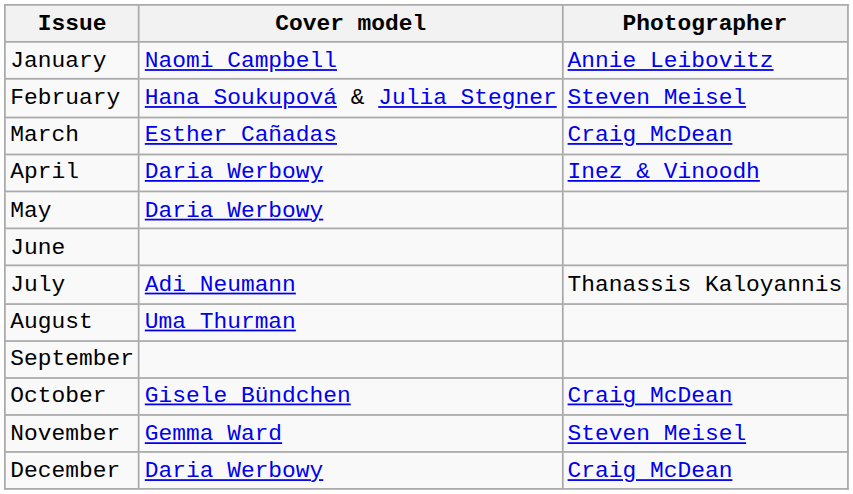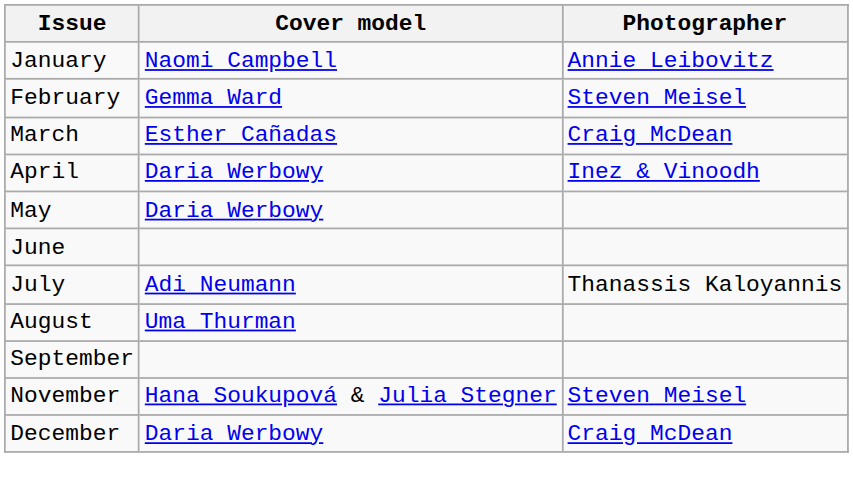February | Cover model: Hana Soukupová & Julia Stegner -> Gemma Ward
- row: October | Gisele Bündchen | Craig McDean
November | Cover model: Gemma Ward -> Hana Soukupová & Julia Stegner
